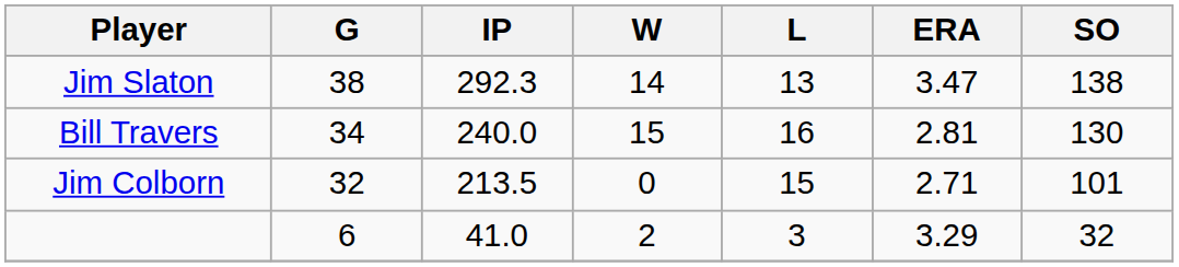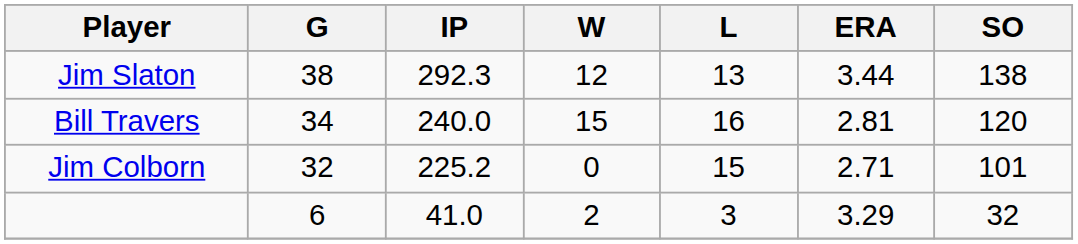Jim Slaton | W: 14 -> 12
Jim Slaton | ERA: 3.47 -> 3.44
Bill Travers | SO: 130 -> 120
Jim Colborn | IP: 213.5 -> 225.2
